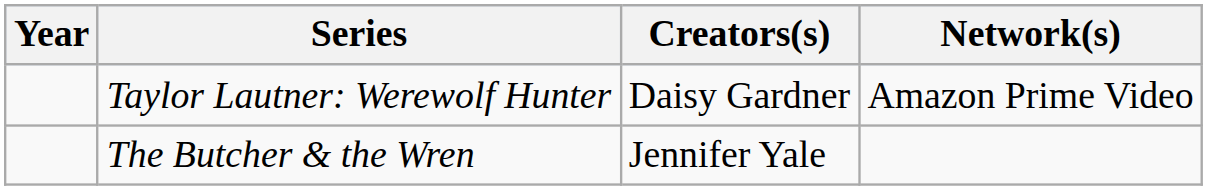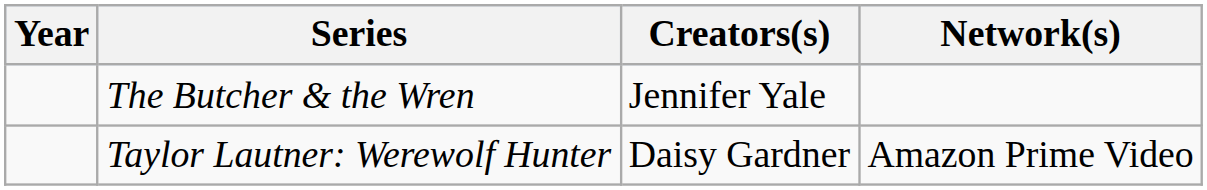rows swapped: The Butcher & the Wren <-> Taylor Lautner: Werewolf Hunter
